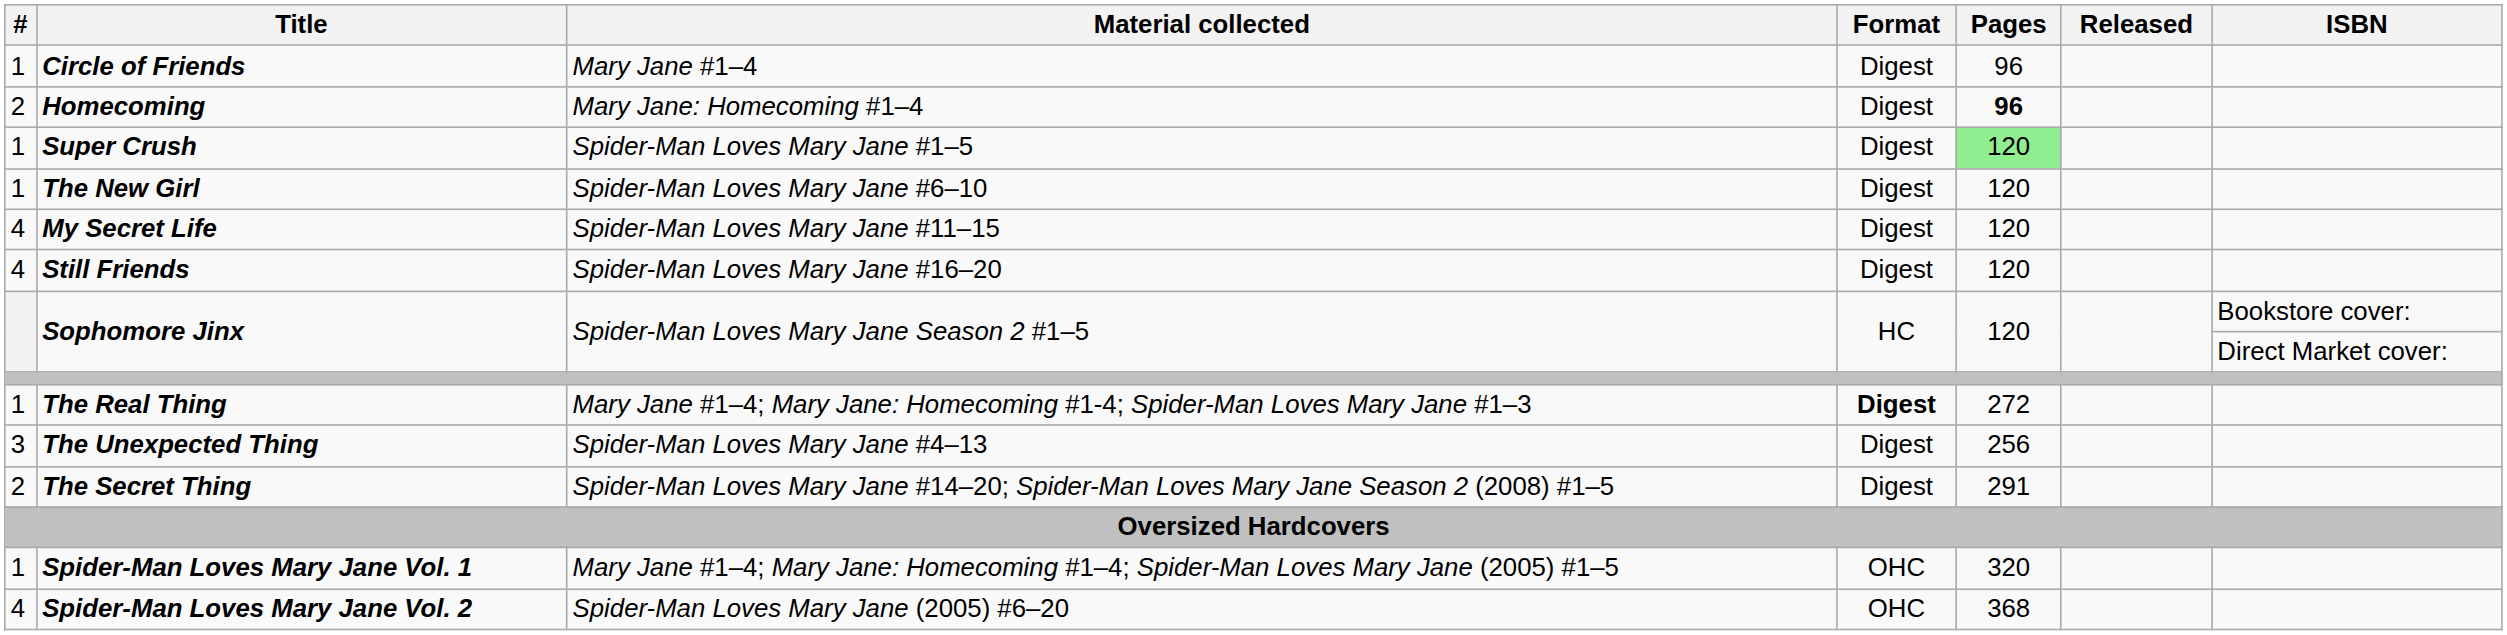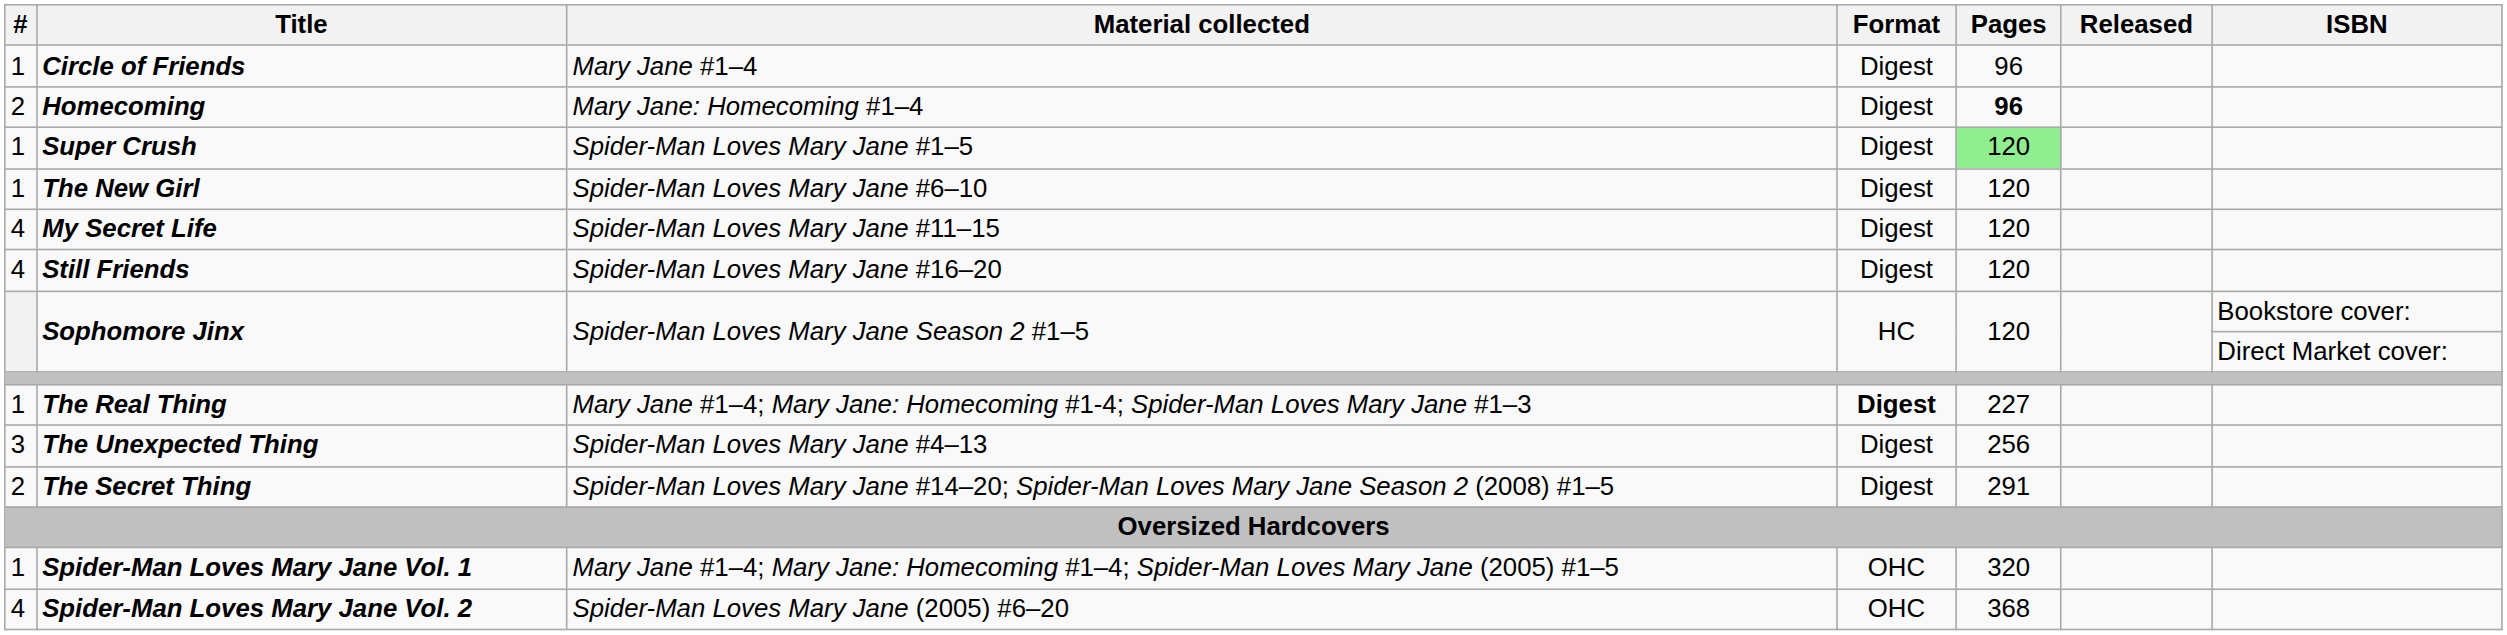The Real Thing | Pages: 272 -> 227
